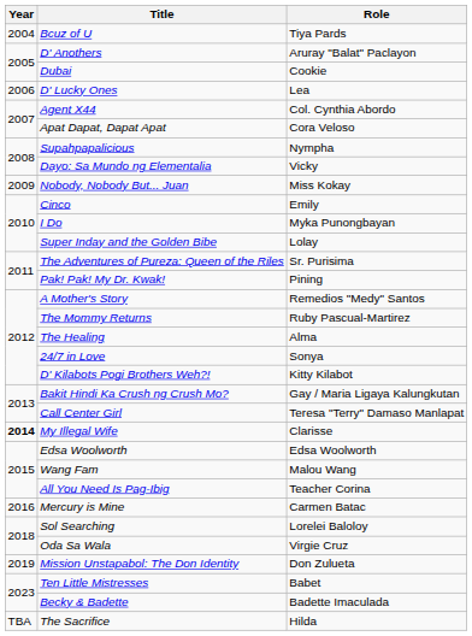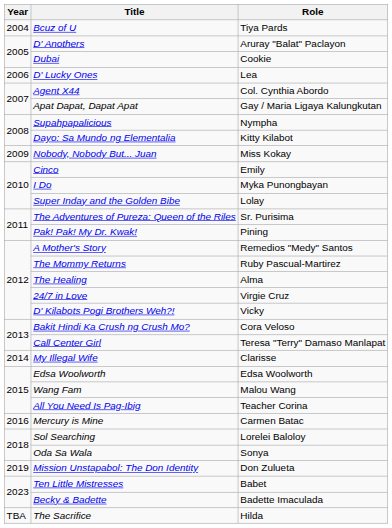Apat Dapat, Dapat Apat | Role: Cora Veloso -> Gay / Maria Ligaya Kalungkutan
Dayo: Sa Mundo ng Elementalia | Role: Vicky -> Kitty Kilabot
24/7 in Love | Role: Sonya -> Virgie Cruz
D' Kilabots Pogi Brothers Weh?! | Role: Kitty Kilabot -> Vicky
Bakit Hindi Ka Crush ng Crush Mo? | Role: Gay / Maria Ligaya Kalungkutan -> Cora Veloso
My Illegal Wife | Year: bold -> normal
Oda Sa Wala | Role: Virgie Cruz -> Sonya
